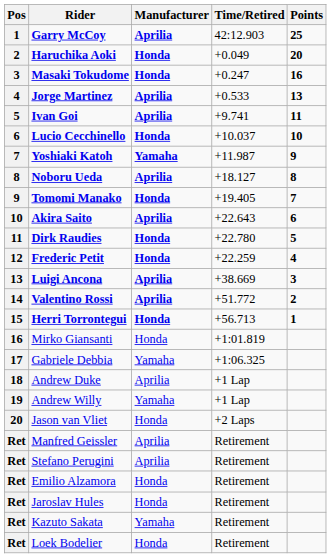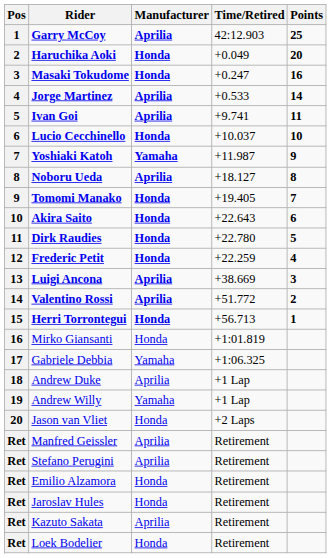Jorge Martinez | Points: 13 -> 14
Akira Saito | Manufacturer: Aprilia -> Honda
Kazuto Sakata | Manufacturer: Yamaha -> Aprilia
